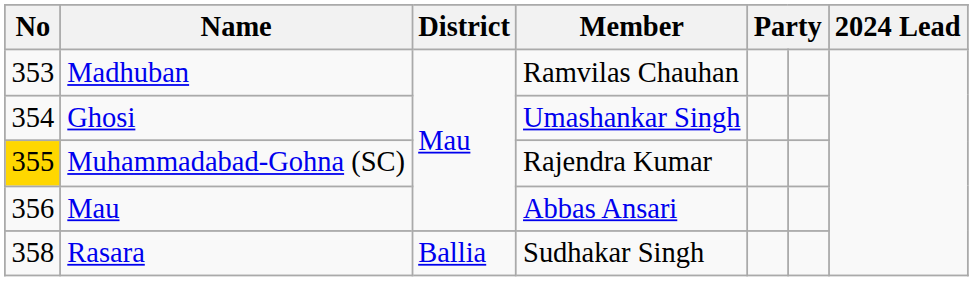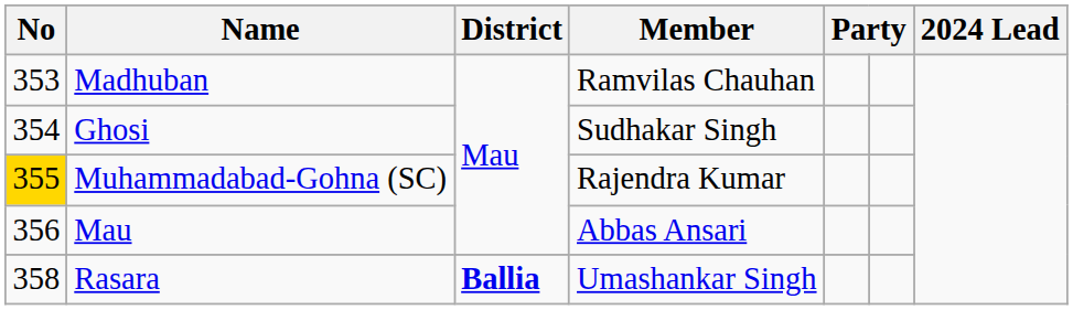Ghosi | Member: Umashankar Singh -> Sudhakar Singh
Rasara | District: normal -> bold
Rasara | Member: Sudhakar Singh -> Umashankar Singh
